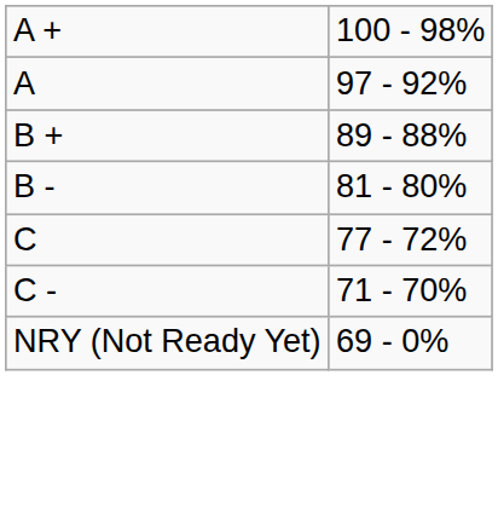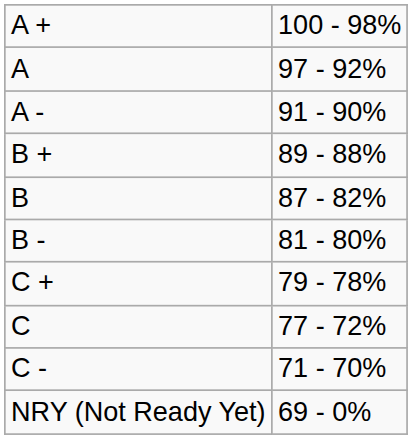+ row: A - | 91 - 90%
+ row: B | 87 - 82%
+ row: C + | 79 - 78%
